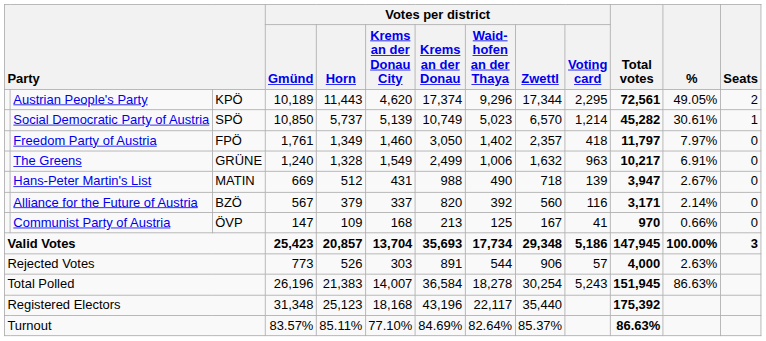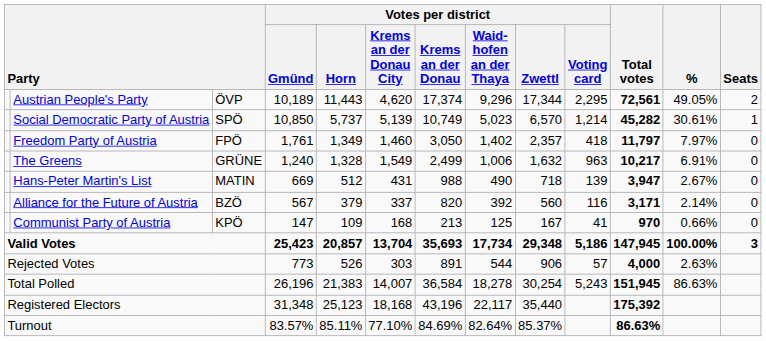Austrian People's Party | column 3: KPÖ -> ÖVP
Communist Party of Austria | column 3: ÖVP -> KPÖ
